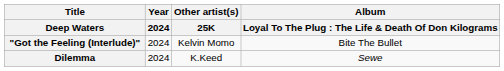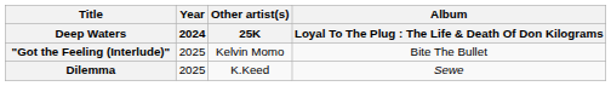"Got the Feeling (Interlude)" | Year / 2024: 2024 -> 2025
Dilemma | Year / 2024: 2024 -> 2025
